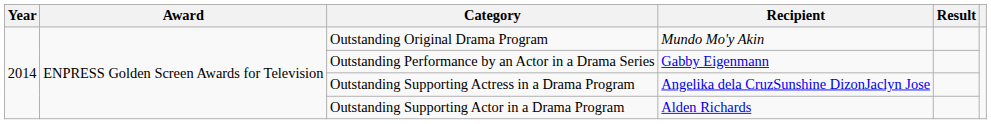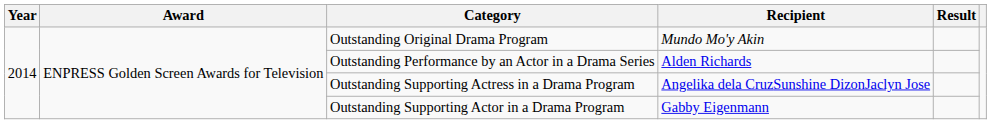Outstanding Performance by an Actor in a Drama Series | Recipient: Gabby Eigenmann -> Alden Richards
Outstanding Supporting Actor in a Drama Program | Recipient: Alden Richards -> Gabby Eigenmann
